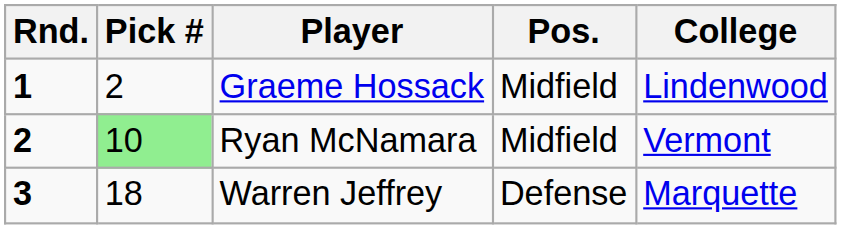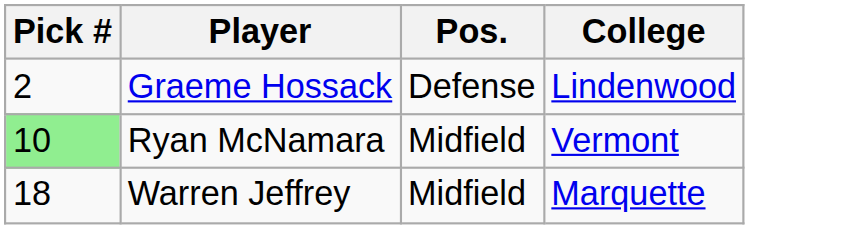- column: Rnd. | 1 | 2 | 3
Graeme Hossack | Pos.: Midfield -> Defense
Warren Jeffrey | Pos.: Defense -> Midfield
